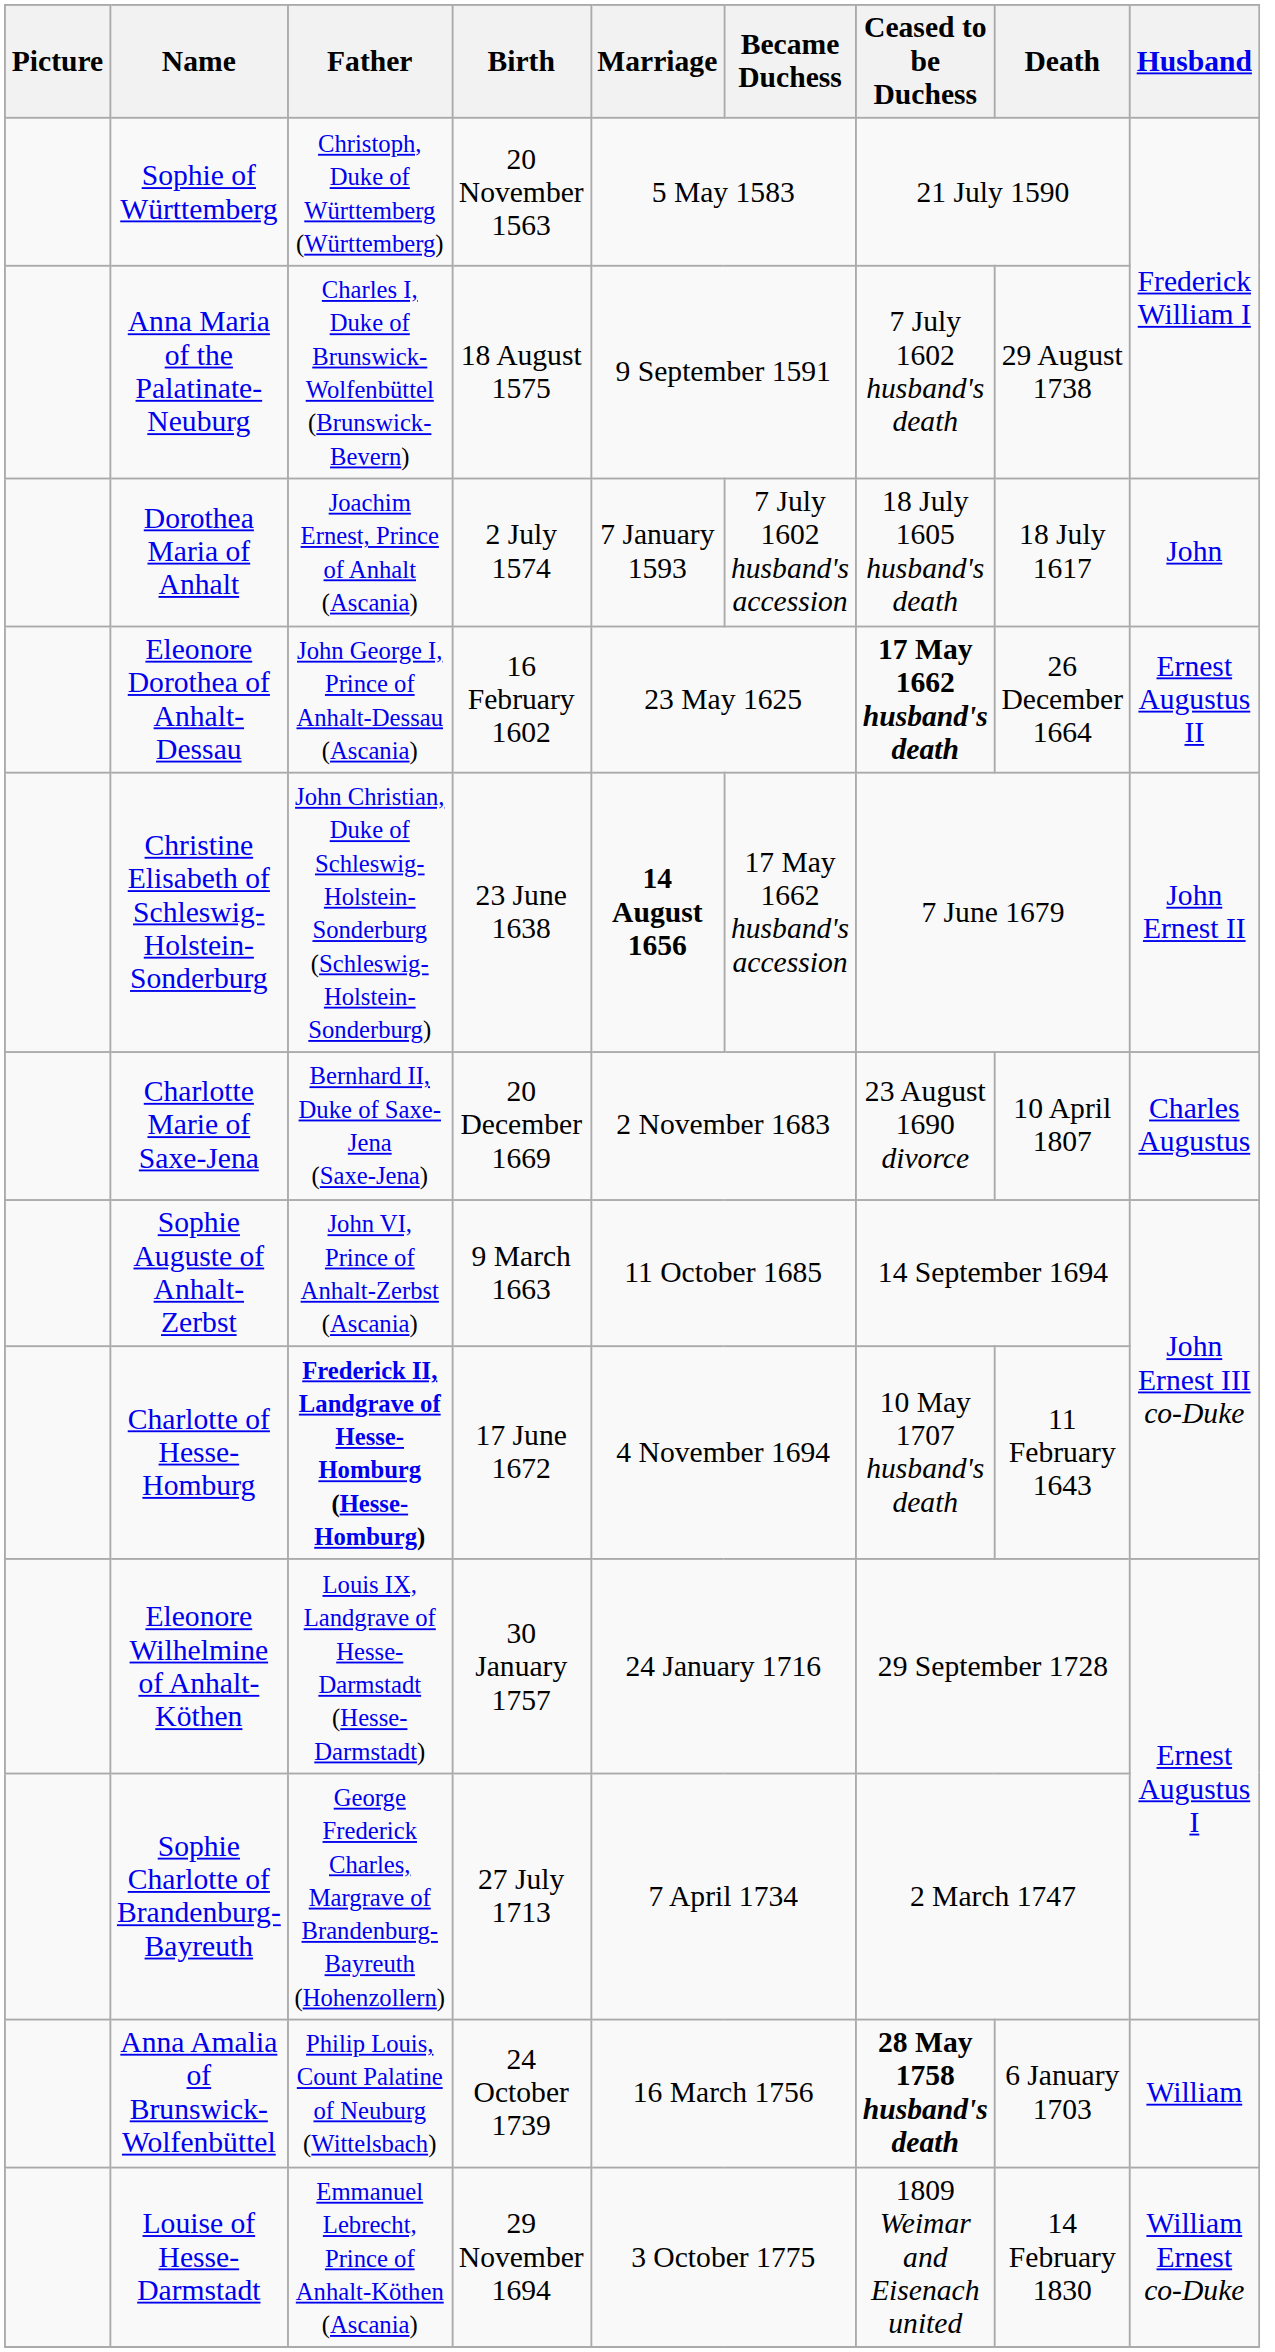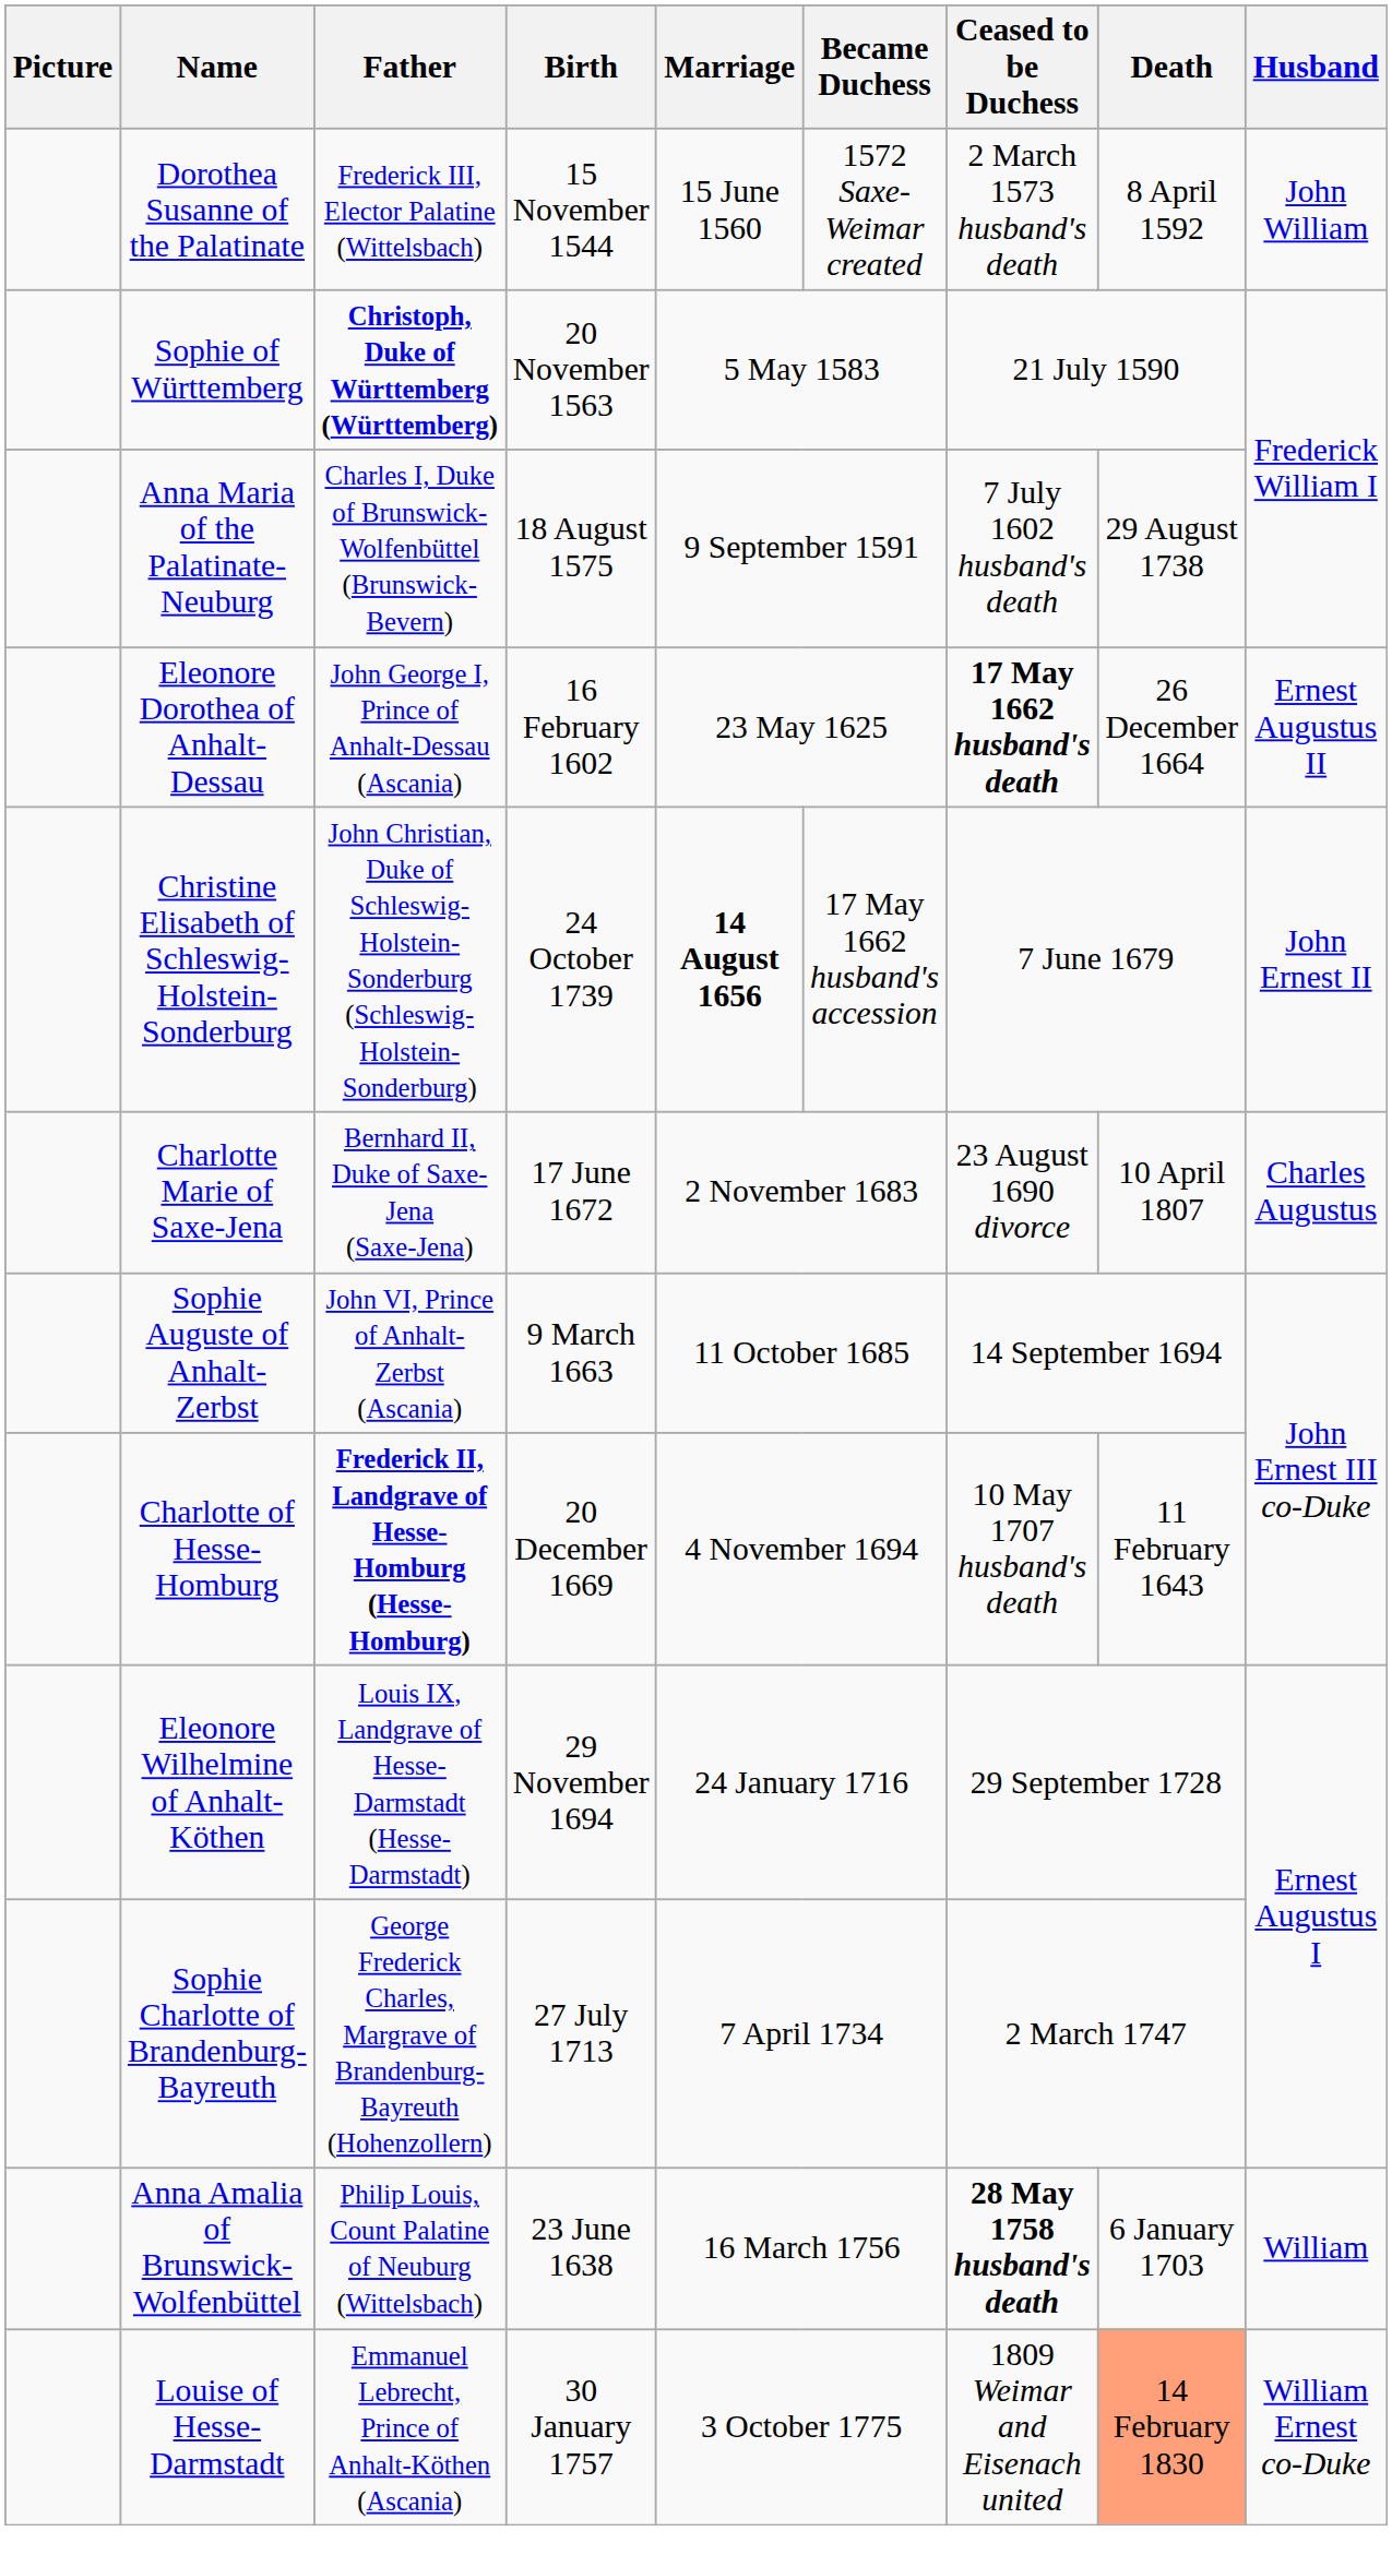+ row: Dorothea Susanne of the Palatinate | Frederick III, Elector Palatine (Wittelsbach) | 15 November 1544 | 15 June 1560 | 1572 Saxe-Weimar created | 2 March 1573 husband's death | 8 April 1592 | John William
Sophie of Württemberg | Father: normal -> bold
- row: Dorothea Maria of Anhalt | Joachim Ernest, Prince of Anhalt (Ascania) | 2 July 1574 | 7 January 1593 | 7 July 1602 husband's accession | 18 July 1605 husband's death | 18 July 1617 | John
Christine Elisabeth of Schleswig-Holstein-Sonderburg | Birth: 23 June 1638 -> 24 October 1739
Charlotte Marie of Saxe-Jena | Birth: 20 December 1669 -> 17 June 1672
Charlotte of Hesse-Homburg | Birth: 17 June 1672 -> 20 December 1669
Eleonore Wilhelmine of Anhalt-Köthen | Birth: 30 January 1757 -> 29 November 1694
Anna Amalia of Brunswick-Wolfenbüttel | Birth: 24 October 1739 -> 23 June 1638
Louise of Hesse-Darmstadt | Birth: 29 November 1694 -> 30 January 1757
Louise of Hesse-Darmstadt | Death: no background -> lightsalmon background
